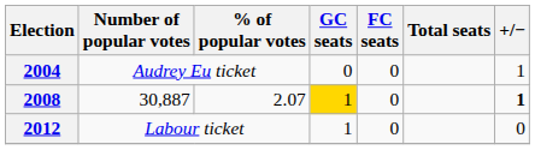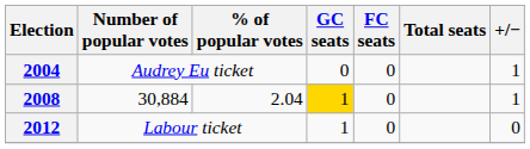2008 | Number of popular votes: 30,887 -> 30,884
2008 | % of popular votes: 2.07 -> 2.04
2008 | +/−: bold -> normal
